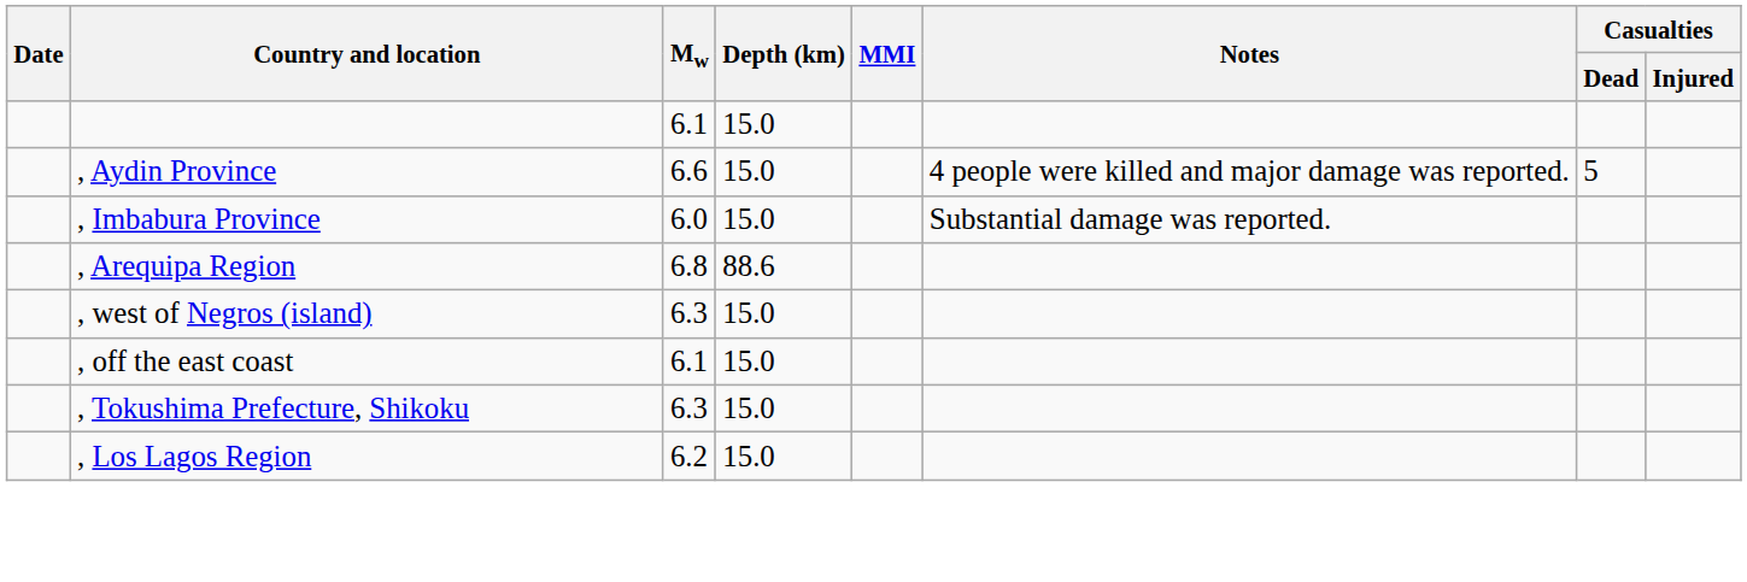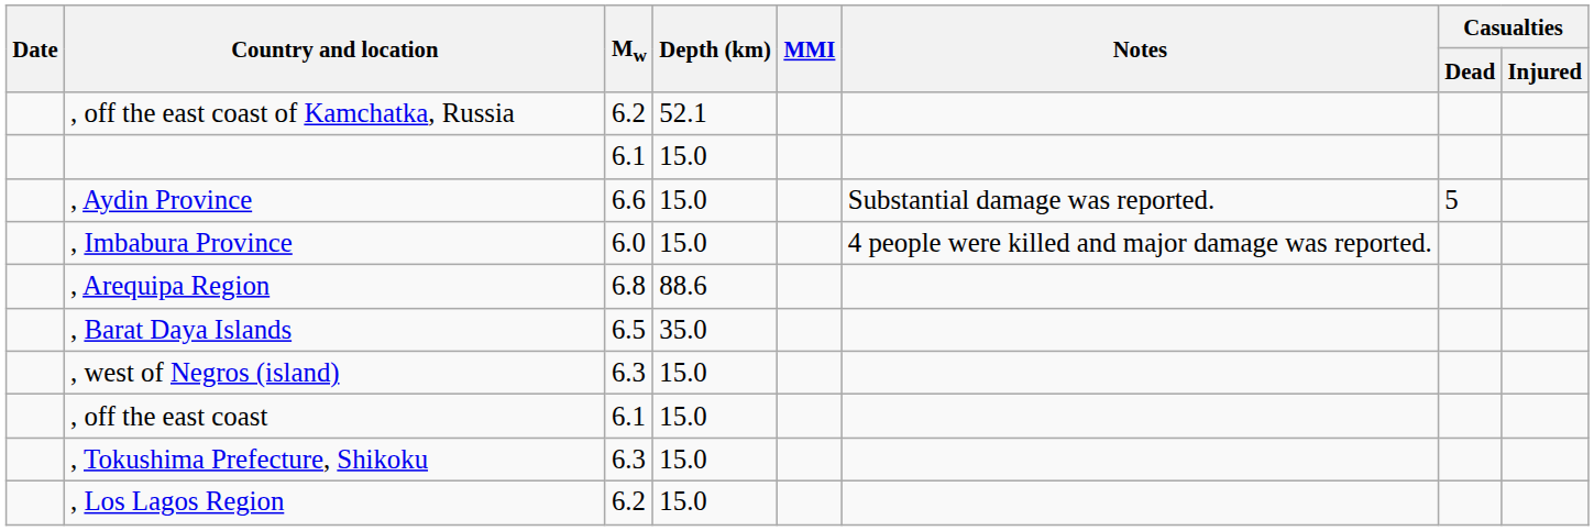+ row: , off the east coast of Kamchatka, Russia | 6.2 | 52.1
, Aydin Province | Notes: 4 people were killed and major damage was reported. -> Substantial damage was reported.
, Imbabura Province | Notes: Substantial damage was reported. -> 4 people were killed and major damage was reported.
+ row: , Barat Daya Islands | 6.5 | 35.0
